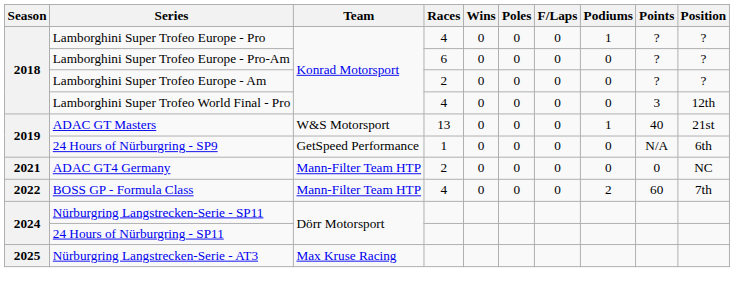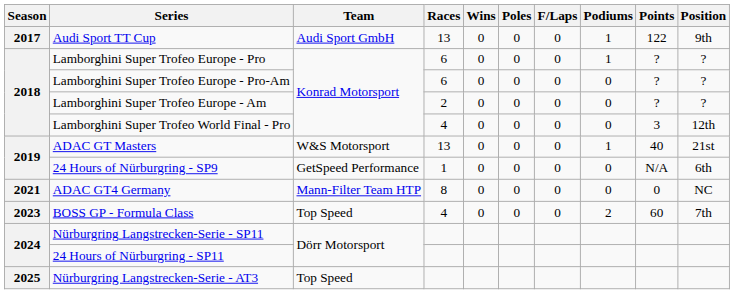+ row: 2017 | Audi Sport TT Cup | Audi Sport GmbH | 13 | 0 | 0 | 0 | 1 | 122 | 9th
Lamborghini Super Trofeo Europe - Pro | Races: 4 -> 6
ADAC GT4 Germany | Races: 2 -> 8
BOSS GP - Formula Class | Season: 2022 -> 2023
BOSS GP - Formula Class | Team: Mann-Filter Team HTP -> Top Speed
Nürburgring Langstrecken-Serie - AT3 | Team: Max Kruse Racing -> Top Speed
